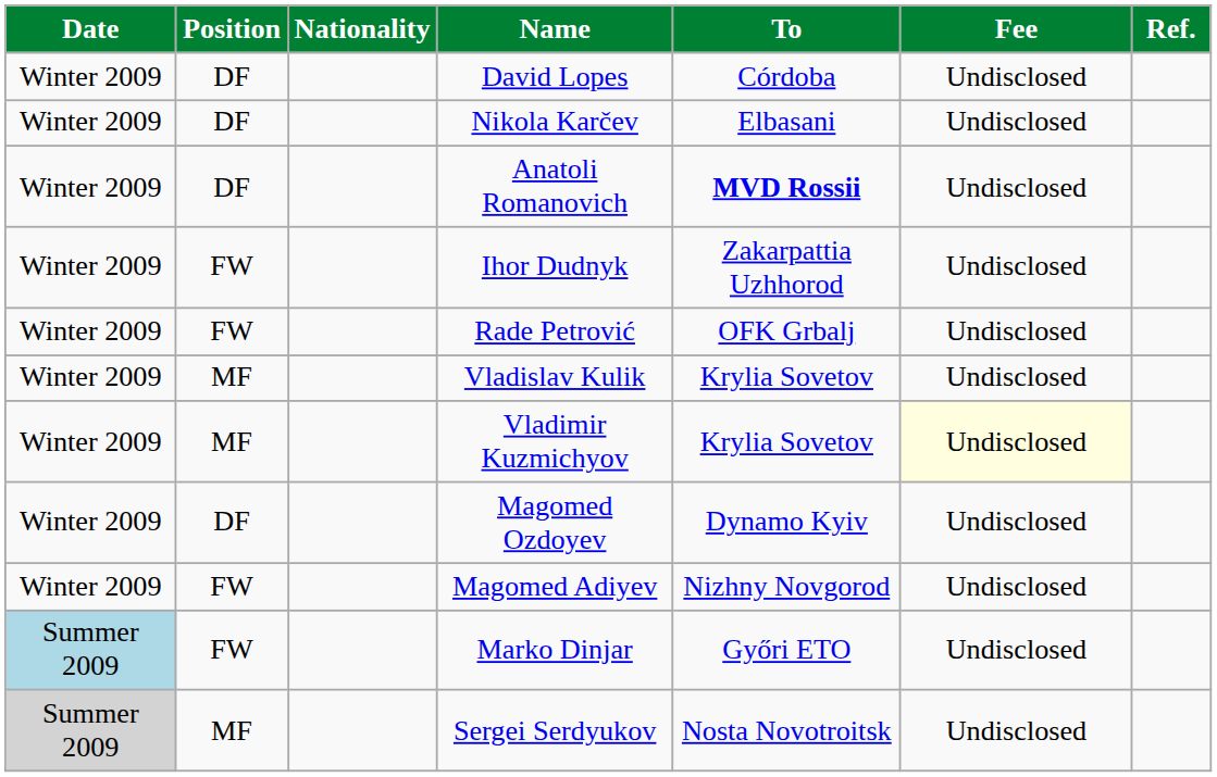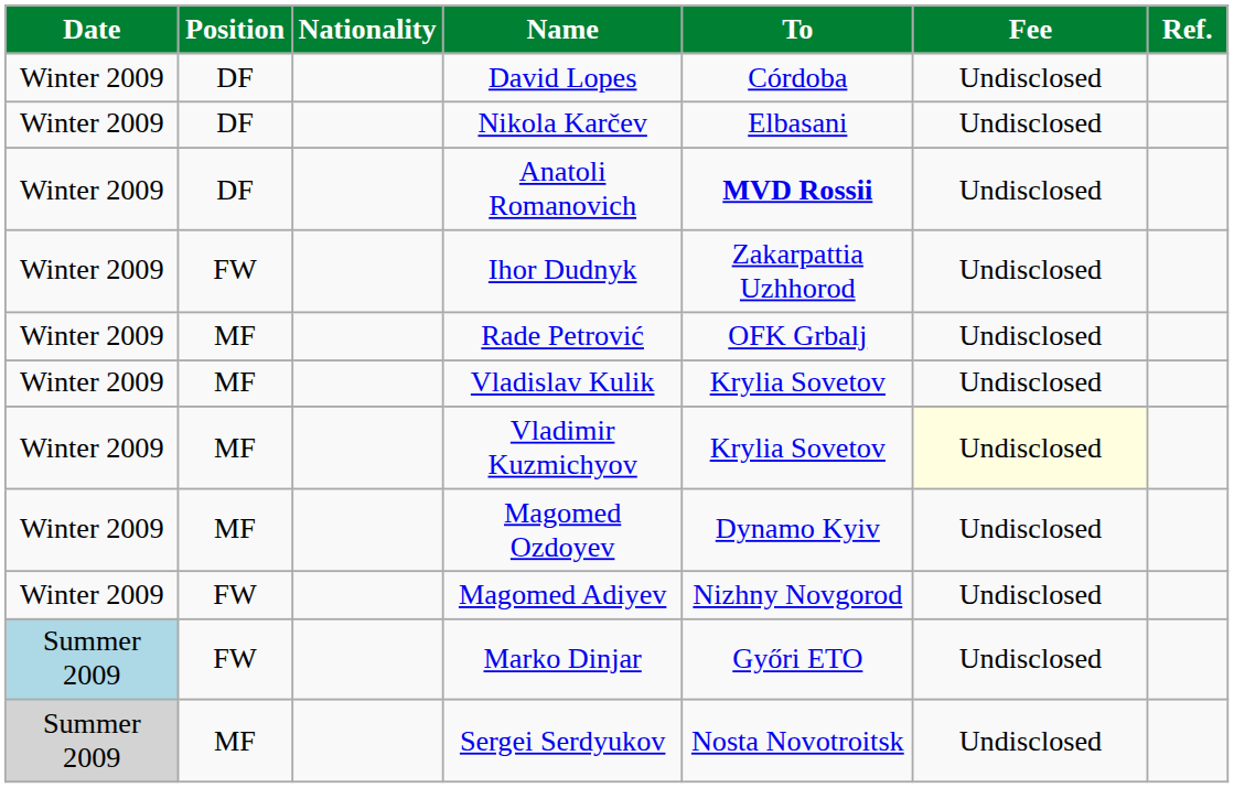Rade Petrović | Position: FW -> MF
Magomed Ozdoyev | Position: DF -> MF
